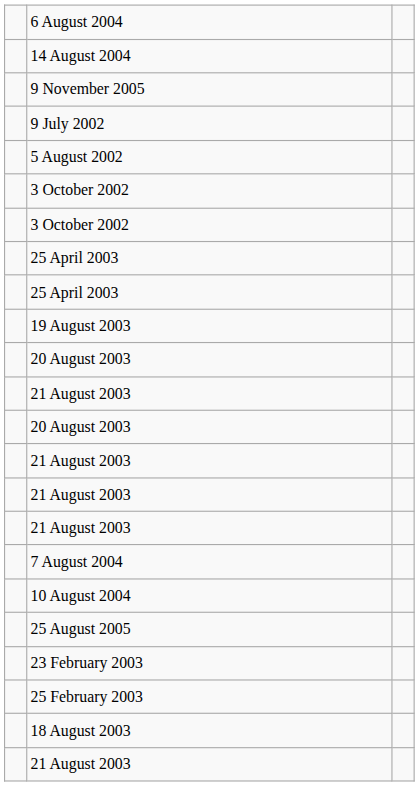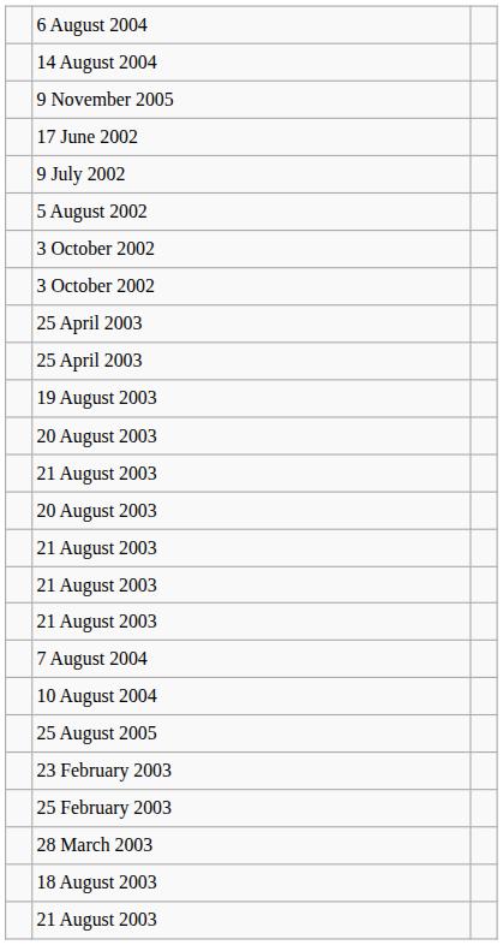+ row: 17 June 2002
+ row: 28 March 2003
